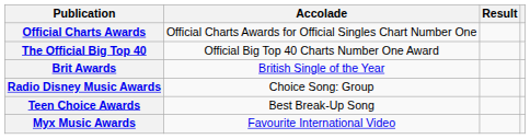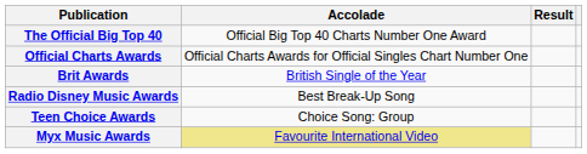rows swapped: Official Charts Awards <-> The Official Big Top 40
Radio Disney Music Awards | Accolade: Choice Song: Group -> Best Break-Up Song
Teen Choice Awards | Accolade: Best Break-Up Song -> Choice Song: Group
Myx Music Awards | Accolade: no background -> khaki background
